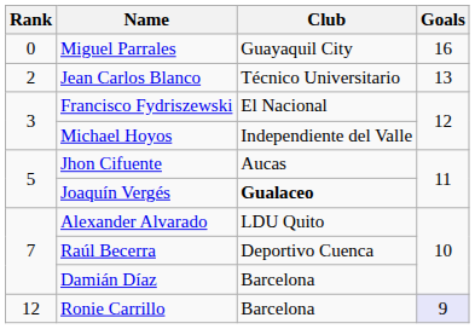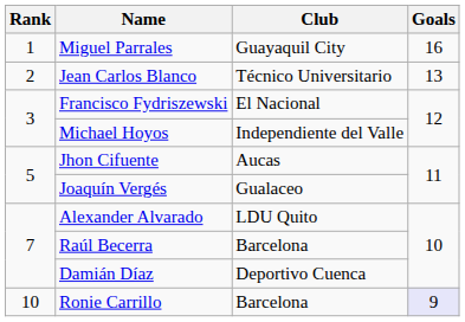Miguel Parrales | Rank: 0 -> 1
Joaquín Vergés | Club: bold -> normal
Raúl Becerra | Club: Deportivo Cuenca -> Barcelona
Damián Díaz | Club: Barcelona -> Deportivo Cuenca
Ronie Carrillo | Rank: 12 -> 10
